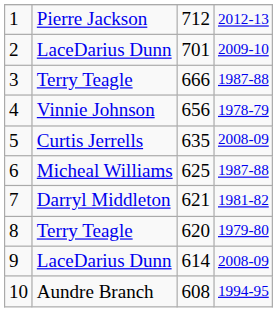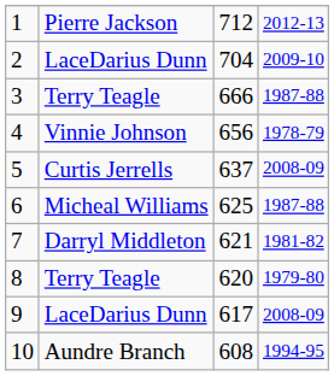2 | column 3: 701 -> 704
5 | column 3: 635 -> 637
9 | column 3: 614 -> 617
